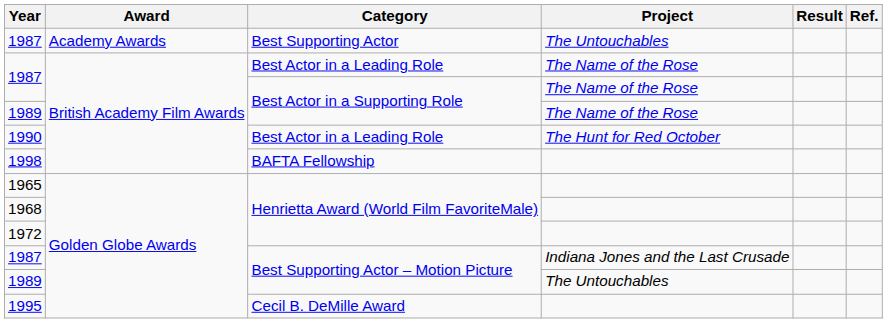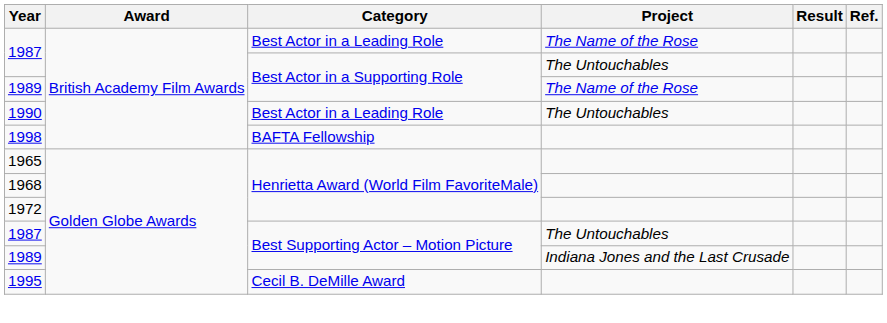- row: 1987 | Academy Awards | Best Supporting Actor | The Untouchables
1987 / Best Actor in a Supporting Role | Project: The Name of the Rose -> The Untouchables
1990 | Project: The Hunt for Red October -> The Untouchables
1987 / Best Supporting Actor – Motion Picture | Project: Indiana Jones and the Last Crusade -> The Untouchables
1989 / Best Supporting Actor – Motion Picture | Project: The Untouchables -> Indiana Jones and the Last Crusade
